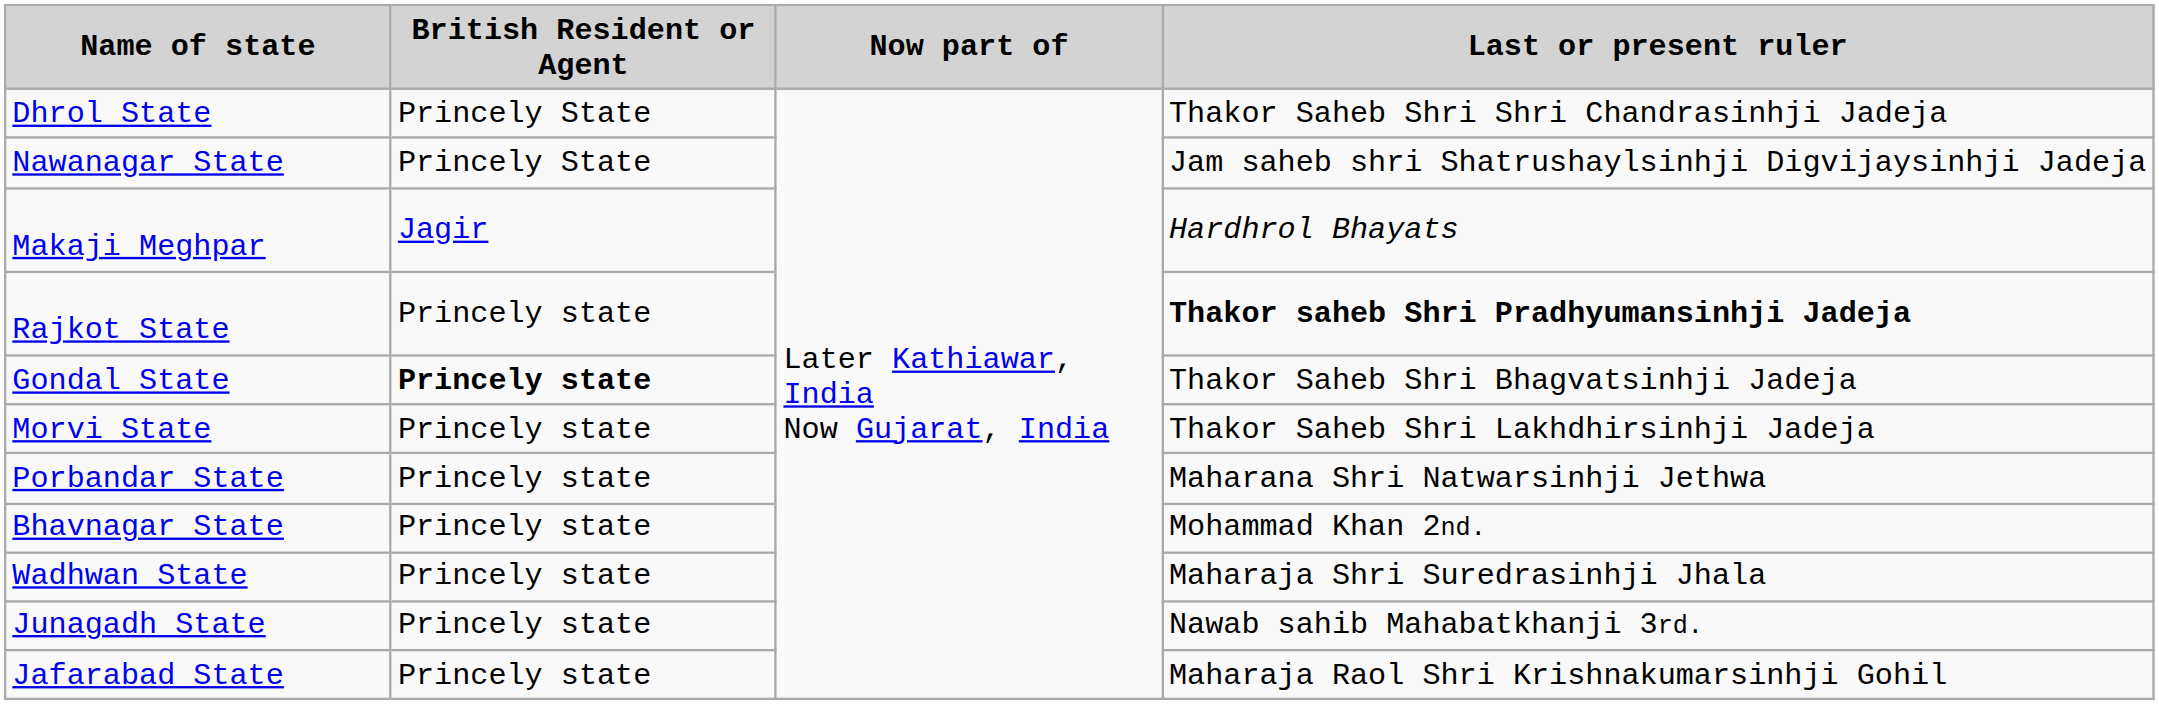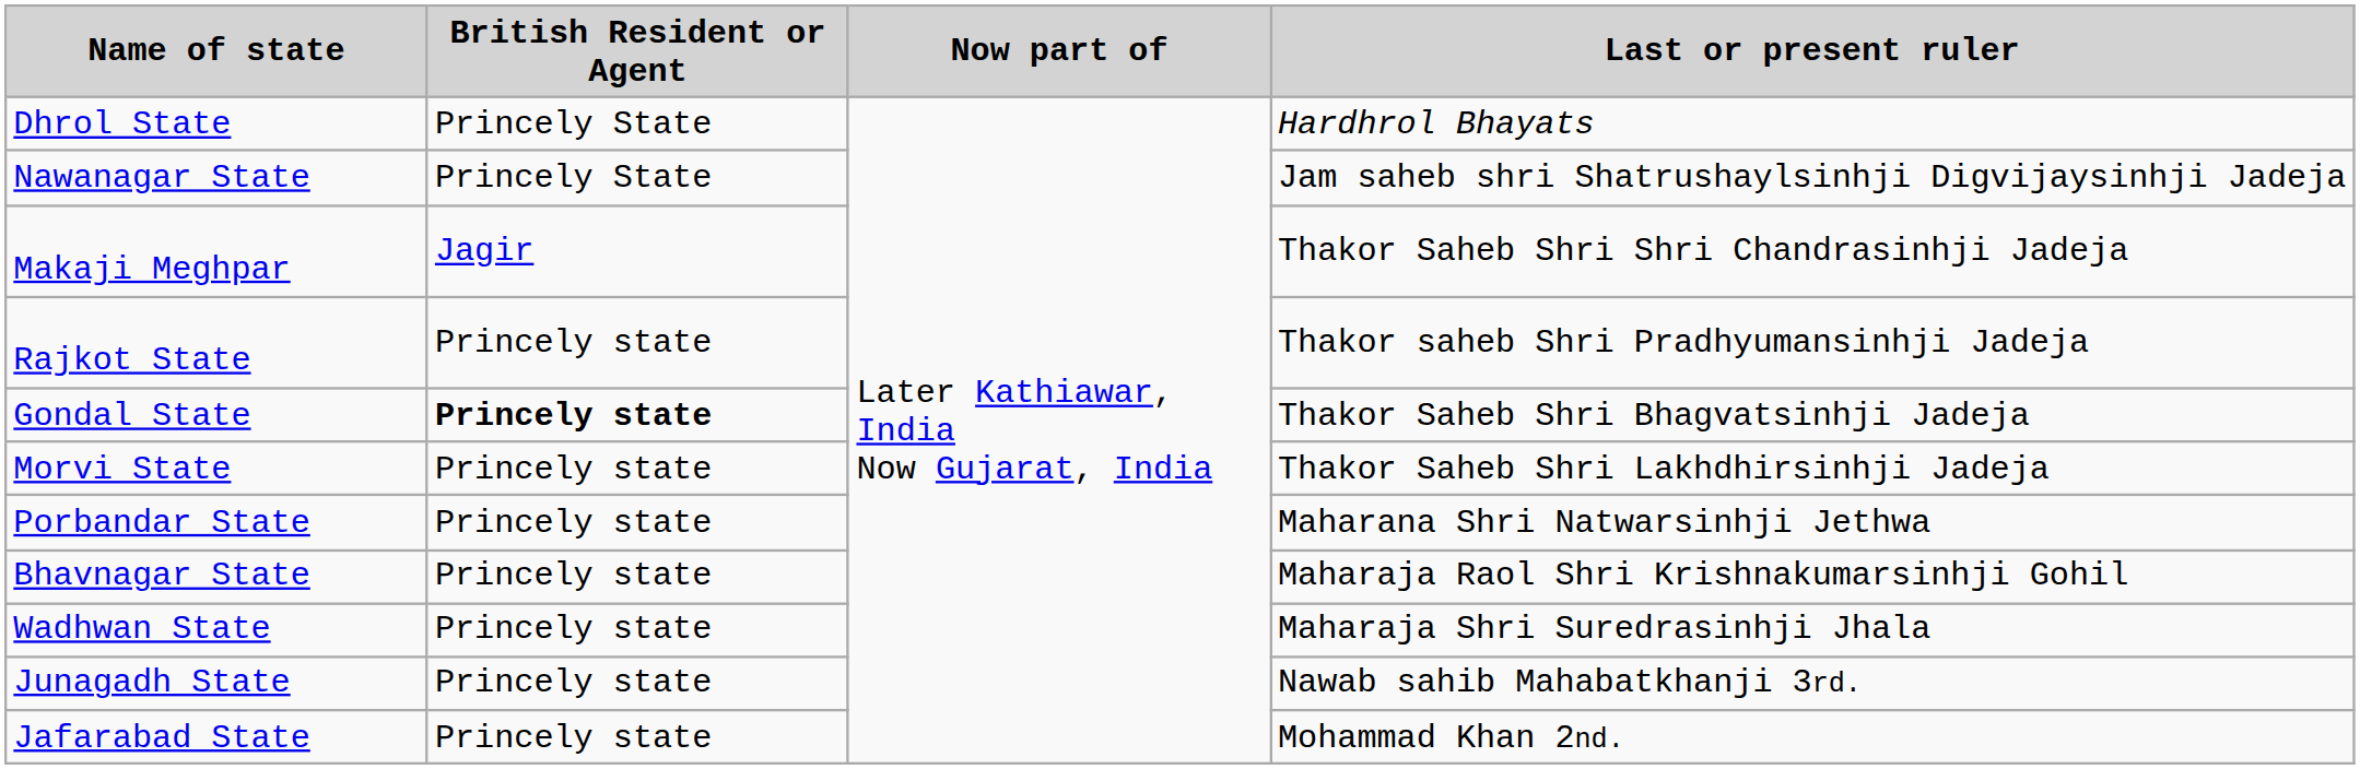Dhrol State | Last or present ruler: Thakor Saheb Shri Shri Chandrasinhji Jadeja -> Hardhrol Bhayats
Makaji Meghpar | Last or present ruler: Hardhrol Bhayats -> Thakor Saheb Shri Shri Chandrasinhji Jadeja
Rajkot State | Last or present ruler: bold -> normal
Bhavnagar State | Last or present ruler: Mohammad Khan 2nd. -> Maharaja Raol Shri Krishnakumarsinhji Gohil
Jafarabad State | Last or present ruler: Maharaja Raol Shri Krishnakumarsinhji Gohil -> Mohammad Khan 2nd.
